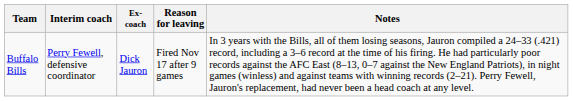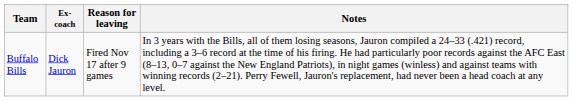- column: Interim coach | Perry Fewell, defensive coordinator
